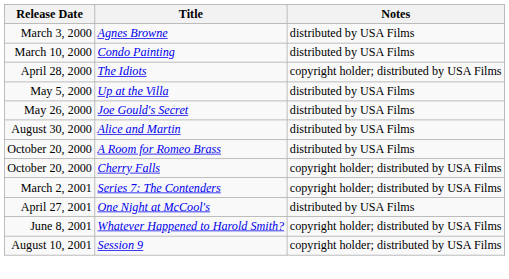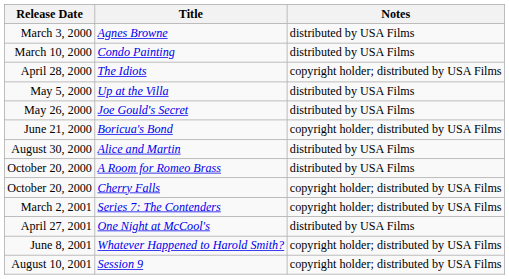+ row: June 21, 2000 | Boricua's Bond | copyright holder; distributed by USA Films
